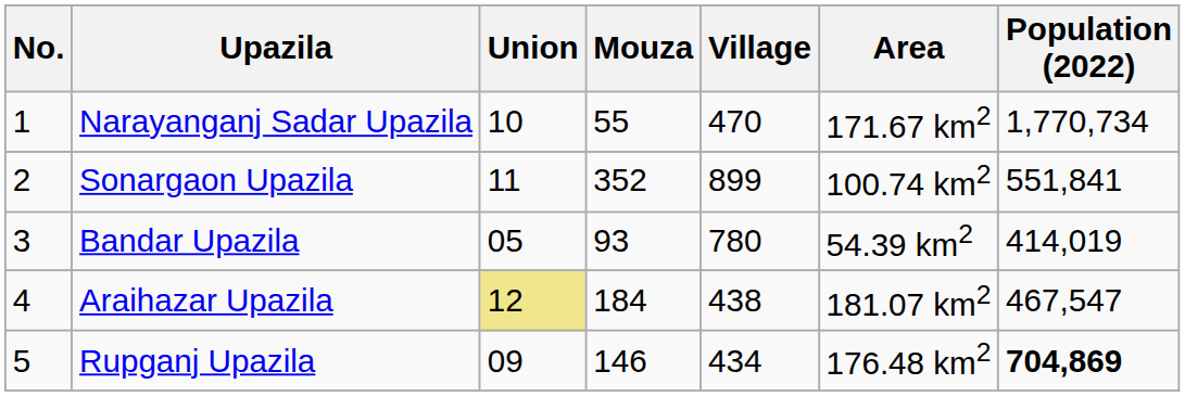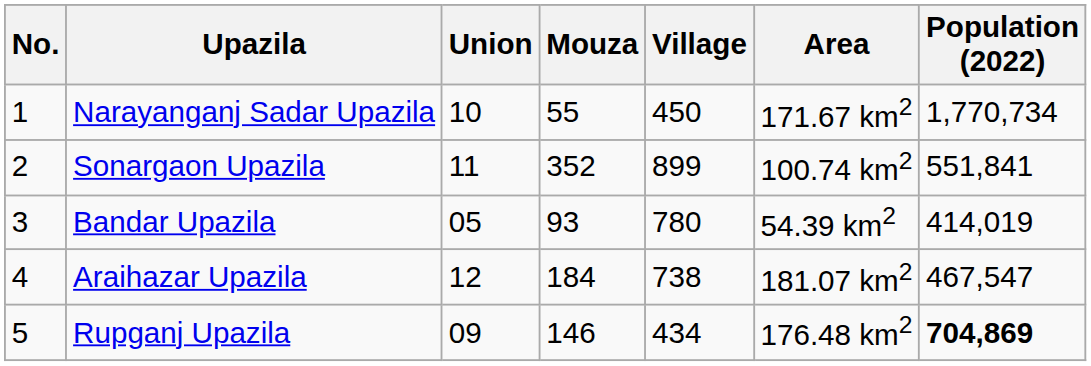Narayanganj Sadar Upazila | Village: 470 -> 450
Araihazar Upazila | Union: khaki background -> no background
Araihazar Upazila | Village: 438 -> 738
